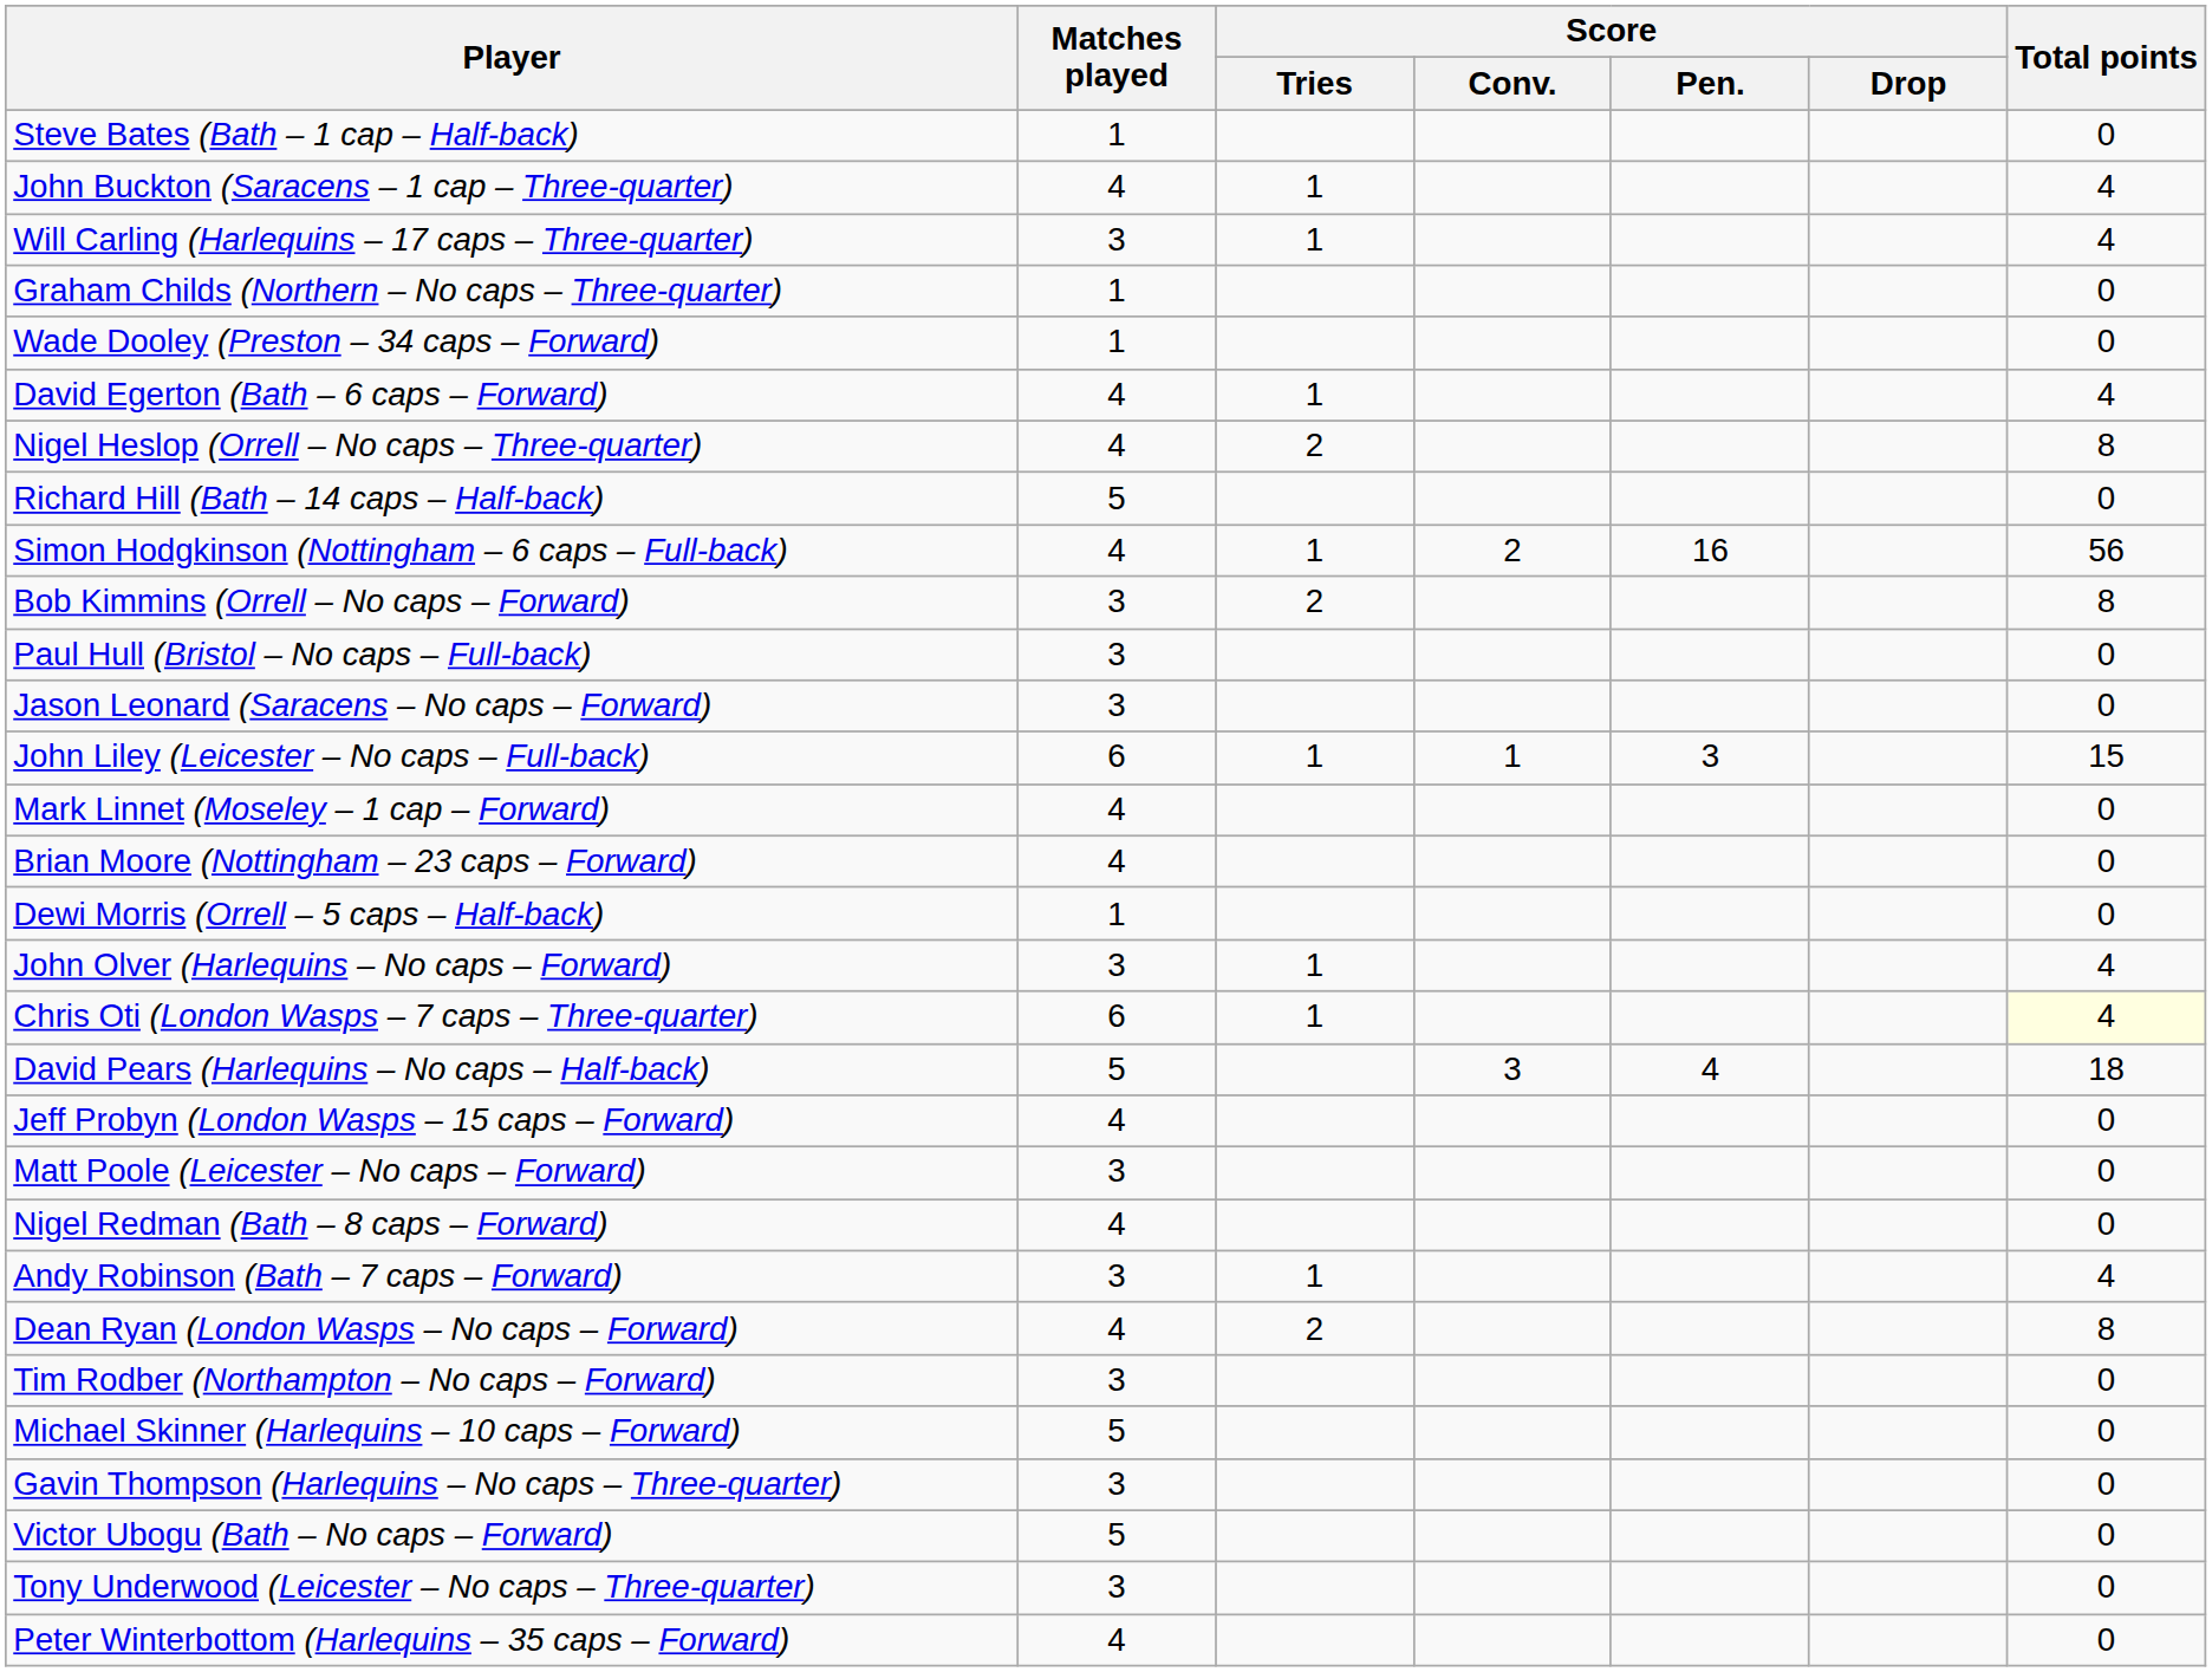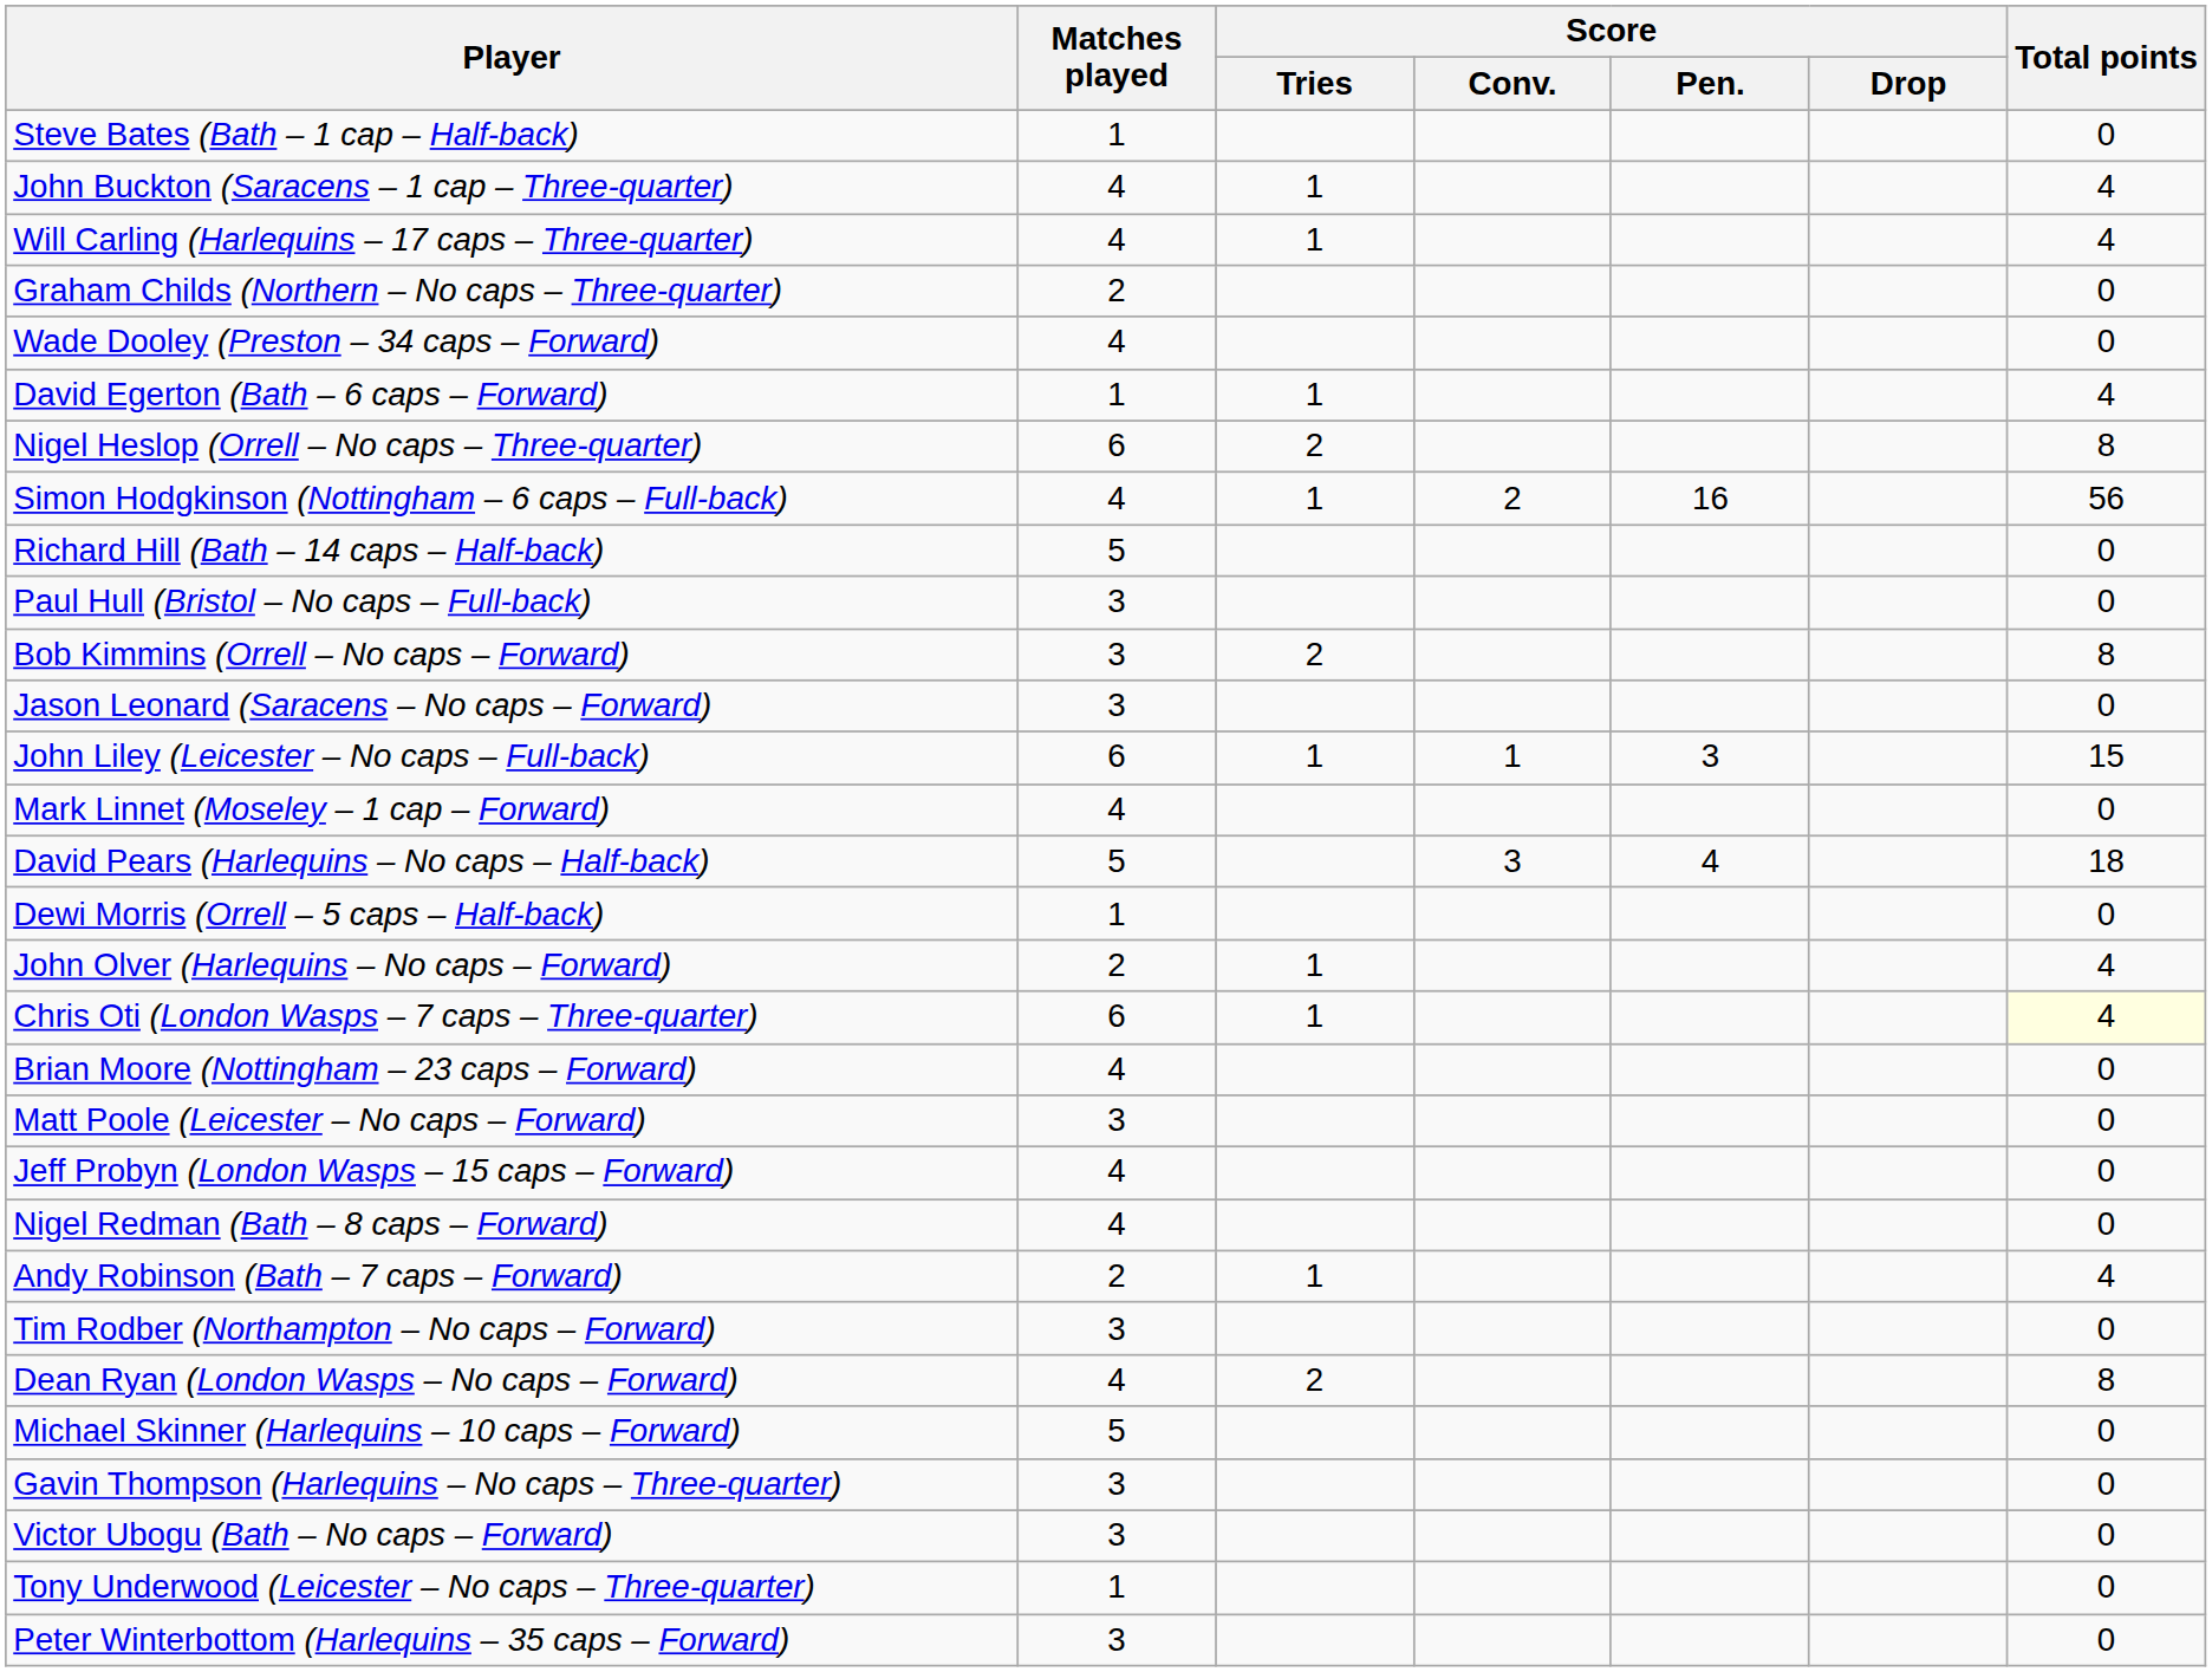Will Carling (Harlequins – 17 caps – Three-quarter) | Matches played: 3 -> 4
Graham Childs (Northern – No caps – Three-quarter) | Matches played: 1 -> 2
Wade Dooley (Preston – 34 caps – Forward) | Matches played: 1 -> 4
David Egerton (Bath – 6 caps – Forward) | Matches played: 4 -> 1
Nigel Heslop (Orrell – No caps – Three-quarter) | Matches played: 4 -> 6
rows swapped: Richard Hill (Bath – 14 caps – Half-back) <-> Simon Hodgkinson (Nottingham – 6 caps – Full-back)
rows swapped: Paul Hull (Bristol – No caps – Full-back) <-> Bob Kimmins (Orrell – No caps – Forward)
rows swapped: Brian Moore (Nottingham – 23 caps – Forward) <-> David Pears (Harlequins – No caps – Half-back)
John Olver (Harlequins – No caps – Forward) | Matches played: 3 -> 2
rows swapped: Matt Poole (Leicester – No caps – Forward) <-> Jeff Probyn (London Wasps – 15 caps – Forward)
Andy Robinson (Bath – 7 caps – Forward) | Matches played: 3 -> 2
rows swapped: Tim Rodber (Northampton – No caps – Forward) <-> Dean Ryan (London Wasps – No caps – Forward)
Victor Ubogu (Bath – No caps – Forward) | Matches played: 5 -> 3
Tony Underwood (Leicester – No caps – Three-quarter) | Matches played: 3 -> 1
Peter Winterbottom (Harlequins – 35 caps – Forward) | Matches played: 4 -> 3
